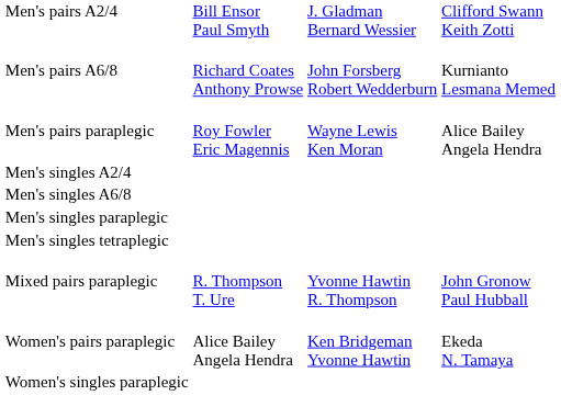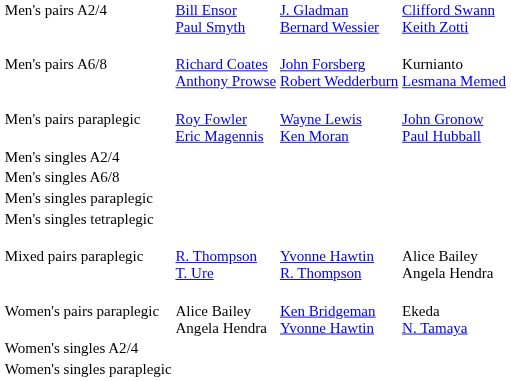Men's pairs paraplegic | column 4: Alice Bailey Angela Hendra -> John Gronow Paul Hubball
Mixed pairs paraplegic | column 4: John Gronow Paul Hubball -> Alice Bailey Angela Hendra
+ row: Women's singles A2/4
